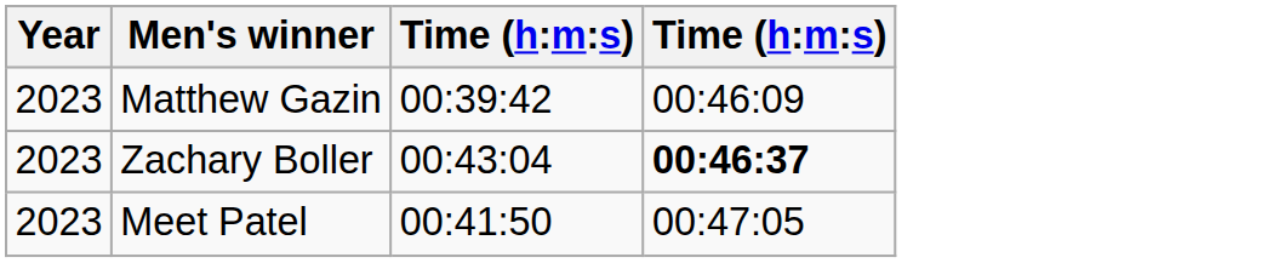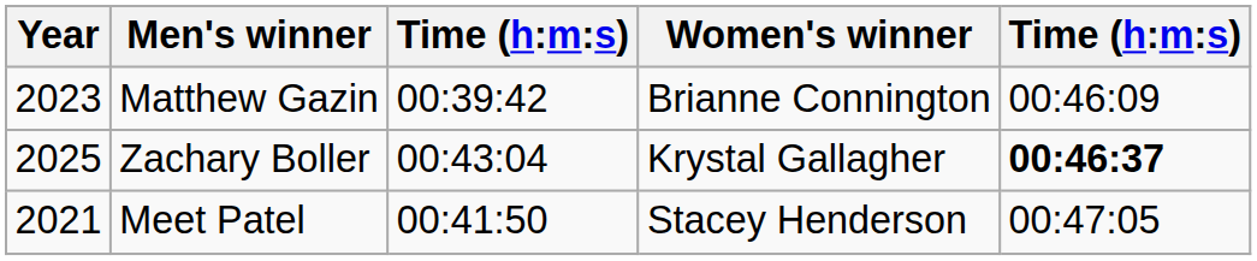+ column: Women's winner | Brianne Connington | Krystal Gallagher | Stacey Henderson
Zachary Boller | Year: 2023 -> 2025
Meet Patel | Year: 2023 -> 2021
